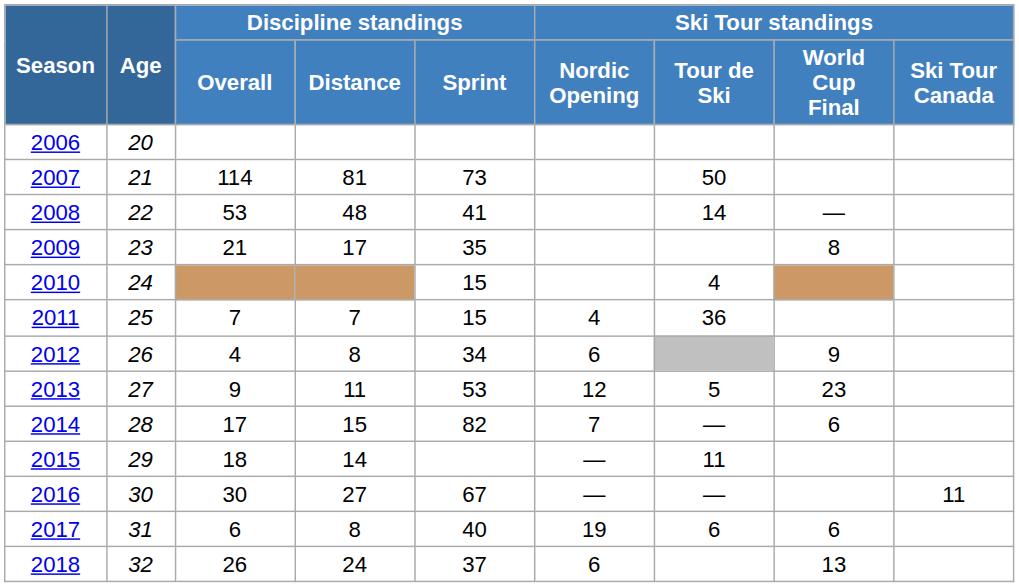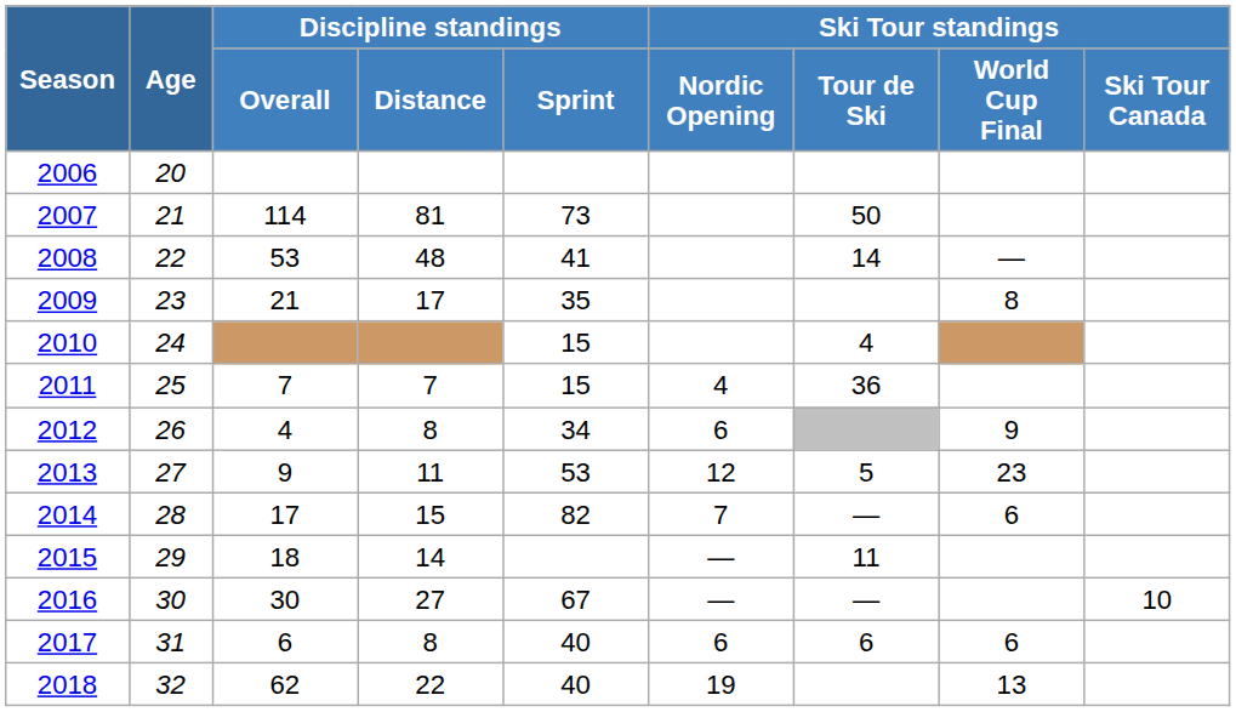2016 | Ski Tour standings / Ski Tour Canada: 11 -> 10
2017 | Ski Tour standings / Nordic Opening: 19 -> 6
2018 | Discipline standings / Overall: 26 -> 62
2018 | Discipline standings / Distance: 24 -> 22
2018 | Discipline standings / Sprint: 37 -> 40
2018 | Ski Tour standings / Nordic Opening: 6 -> 19
